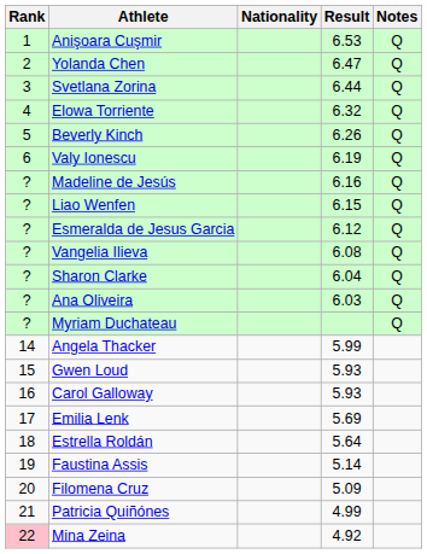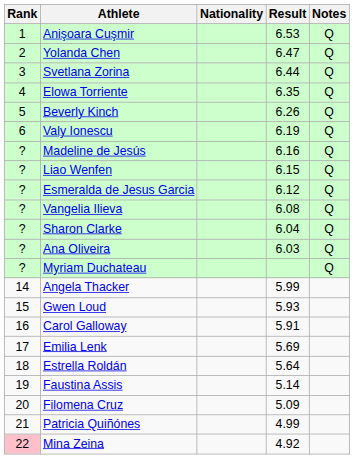Elowa Torriente | Result: 6.32 -> 6.35
Carol Galloway | Result: 5.93 -> 5.91
